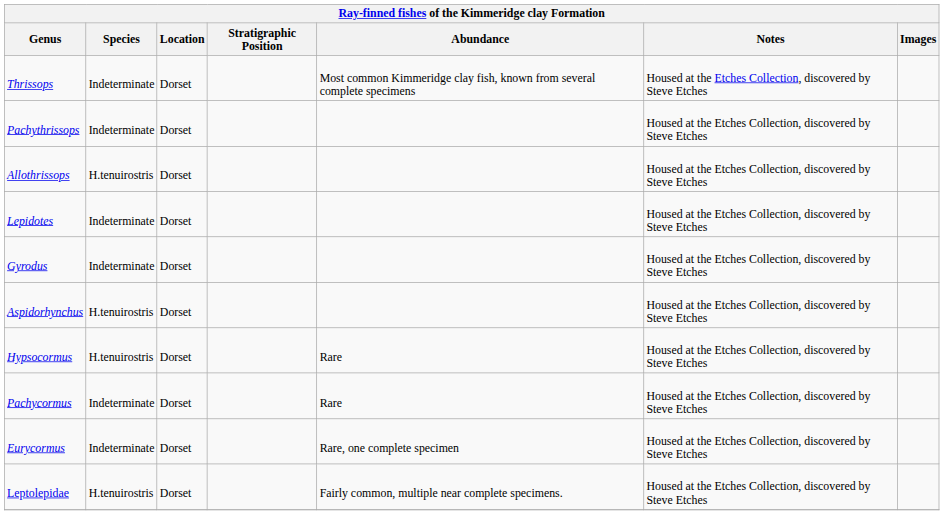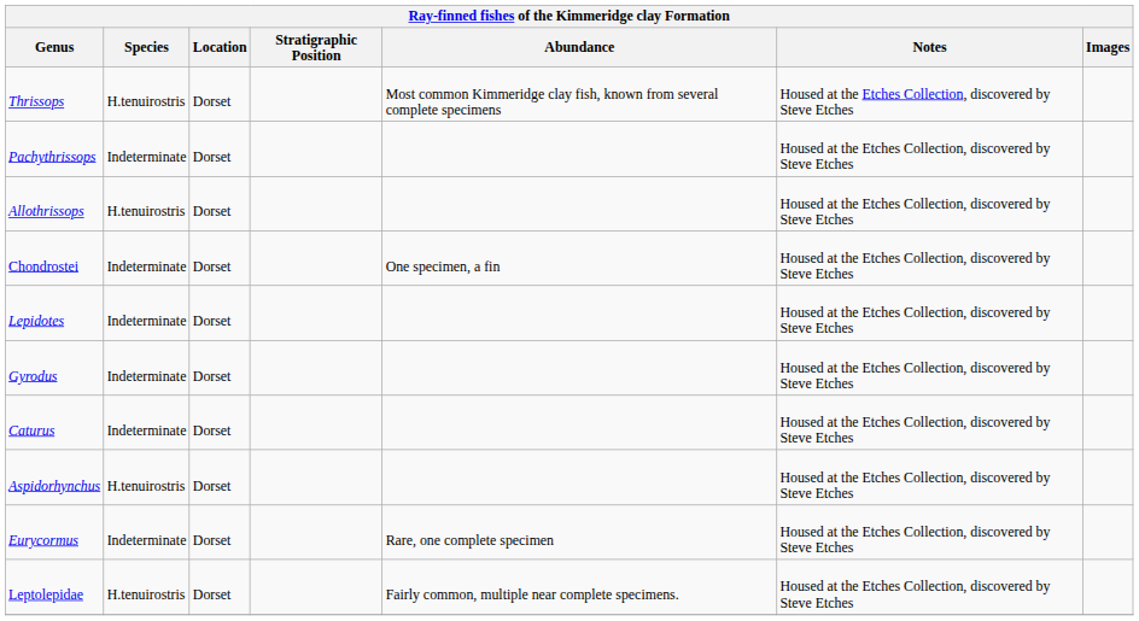Thrissops | Species: Indeterminate -> H.tenuirostris
+ row: Chondrostei | Indeterminate | Dorset | One specimen, a fin | Housed at the Etches Collection, discovered by Steve Etches
+ row: Caturus | Indeterminate | Dorset | Housed at the Etches Collection, discovered by Steve Etches
- row: Hypsocormus | H.tenuirostris | Dorset | Rare | Housed at the Etches Collection, discovered by Steve Etches
- row: Pachycormus | Indeterminate | Dorset | Rare | Housed at the Etches Collection, discovered by Steve Etches
